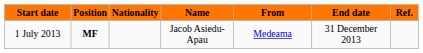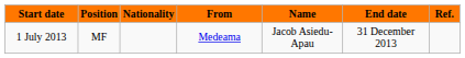columns swapped: Name <-> From
1 July 2013 | Position: bold -> normal
